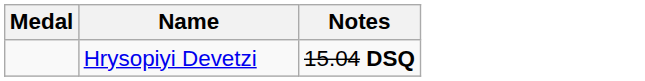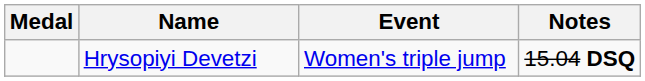+ column: Event | Women's triple jump
